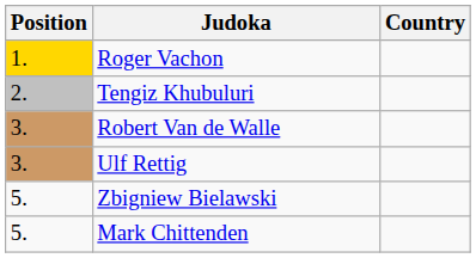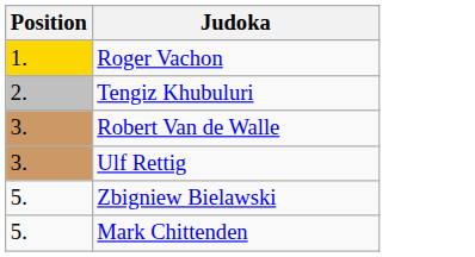- column: Country
